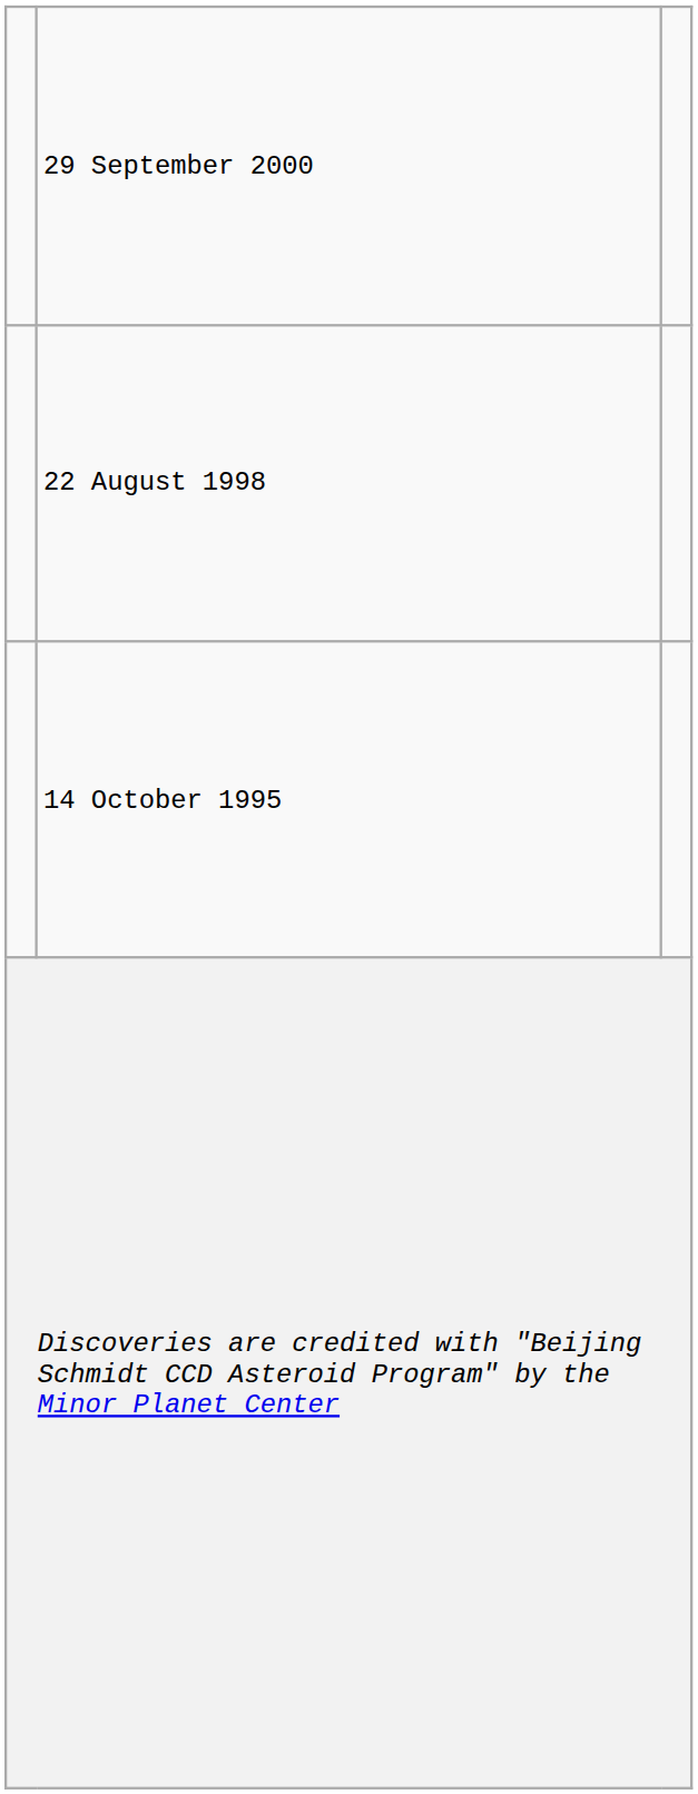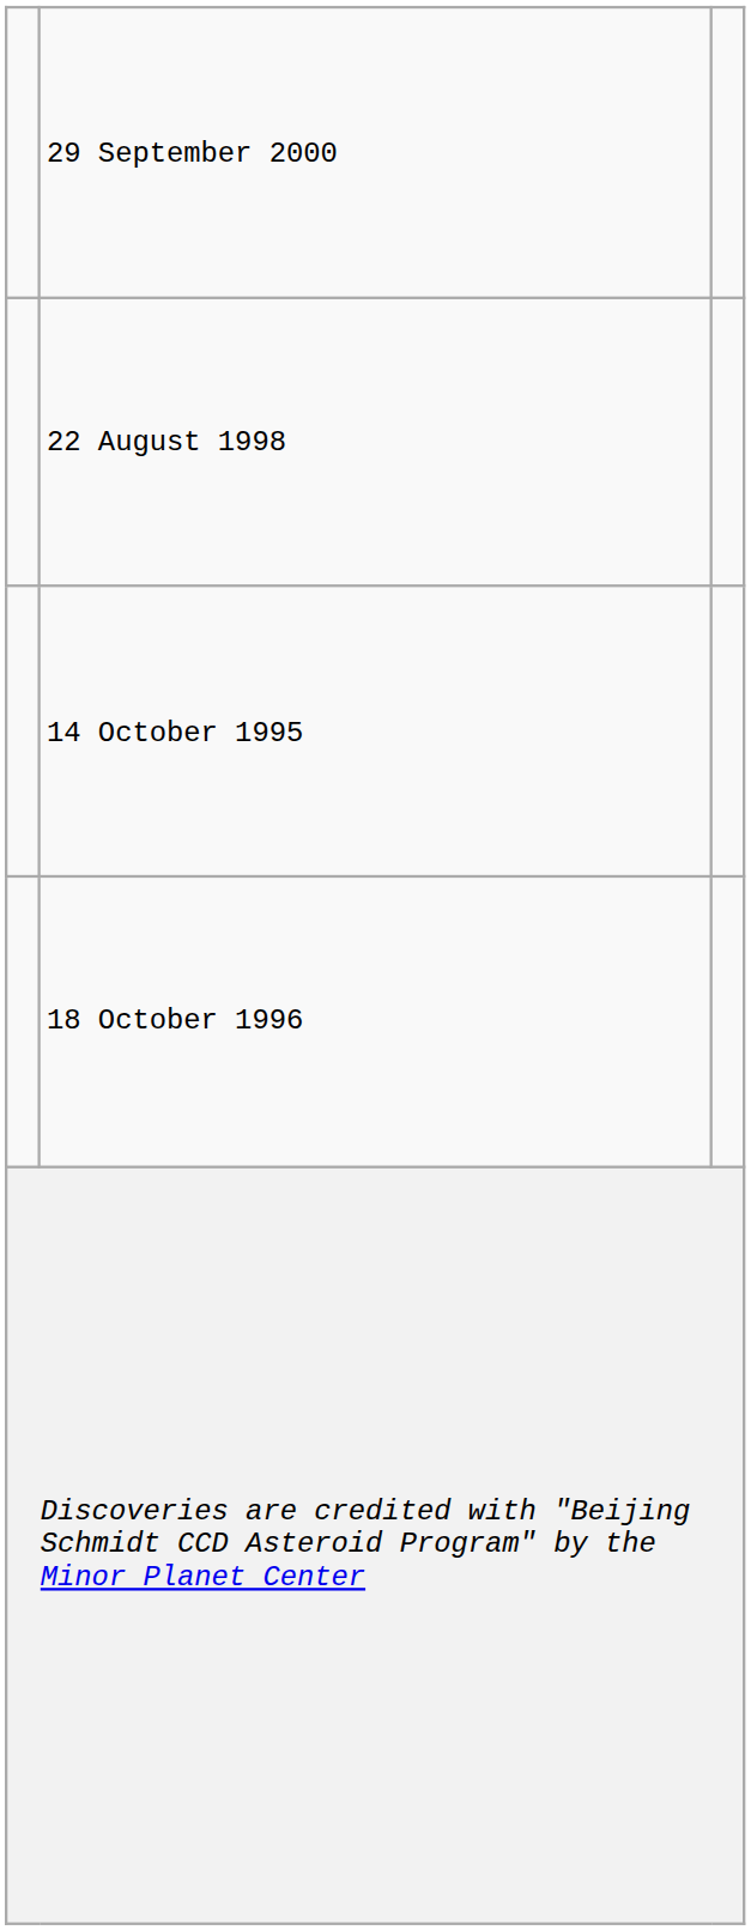+ row: 18 October 1996
